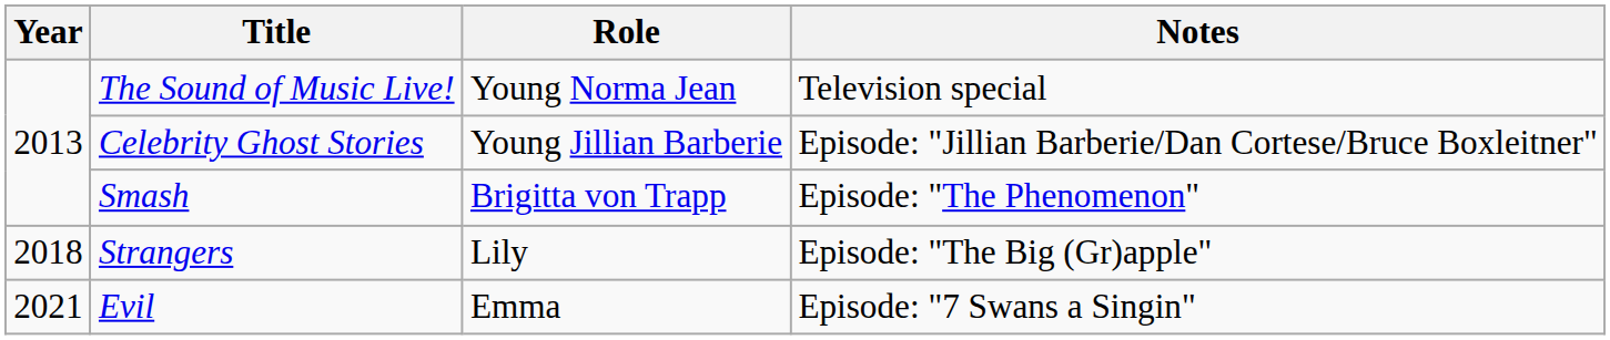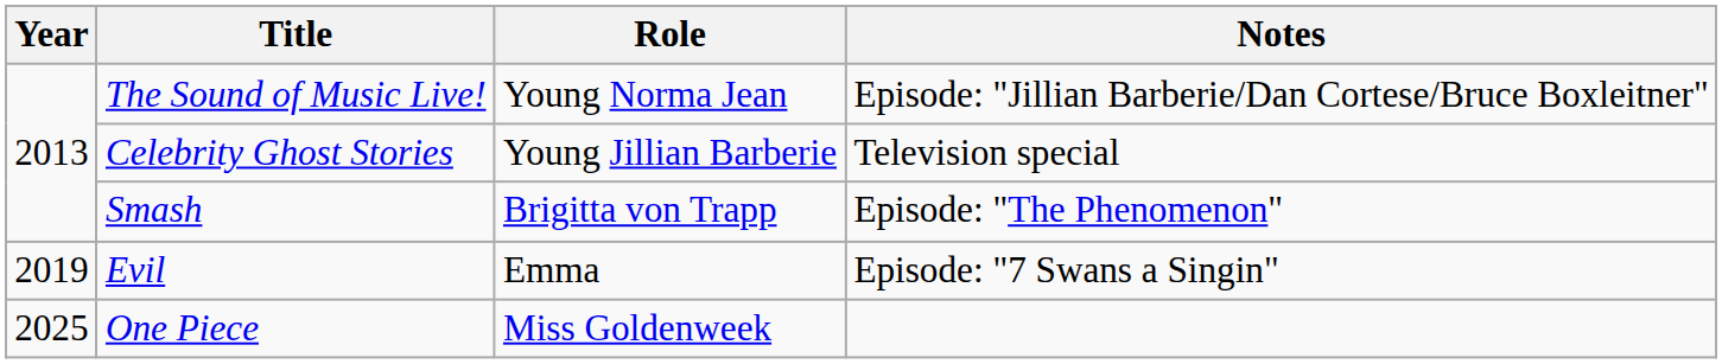The Sound of Music Live! | Notes: Television special -> Episode: "Jillian Barberie/Dan Cortese/Bruce Boxleitner"
Celebrity Ghost Stories | Notes: Episode: "Jillian Barberie/Dan Cortese/Bruce Boxleitner" -> Television special
- row: 2018 | Strangers | Lily | Episode: "The Big (Gr)apple"
Evil | Year: 2021 -> 2019
+ row: 2025 | One Piece | Miss Goldenweek
